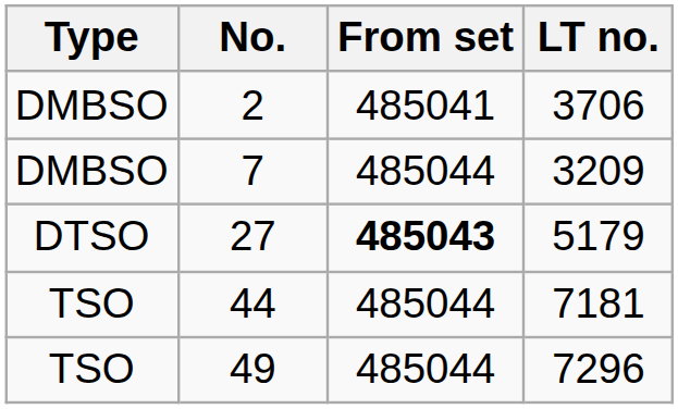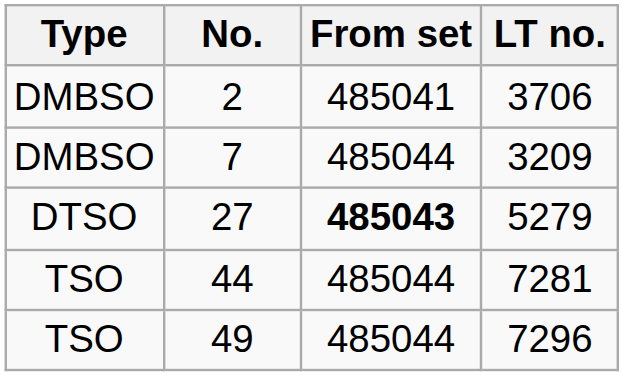27 | LT no.: 5179 -> 5279
44 | LT no.: 7181 -> 7281
